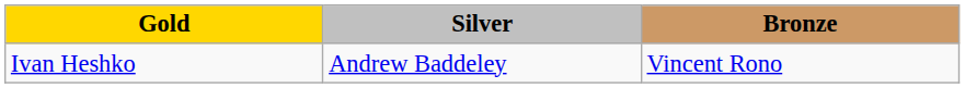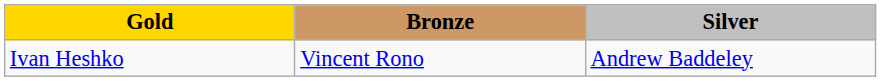columns swapped: Silver <-> Bronze
